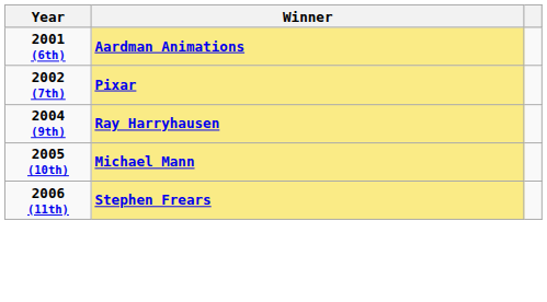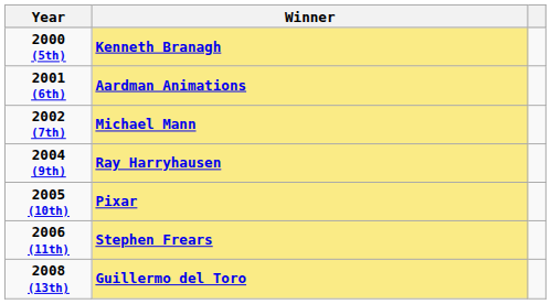+ row: 2000 (5th) | Kenneth Branagh
2002 (7th) | Winner: Pixar -> Michael Mann
2005 (10th) | Winner: Michael Mann -> Pixar
+ row: 2008 (13th) | Guillermo del Toro
